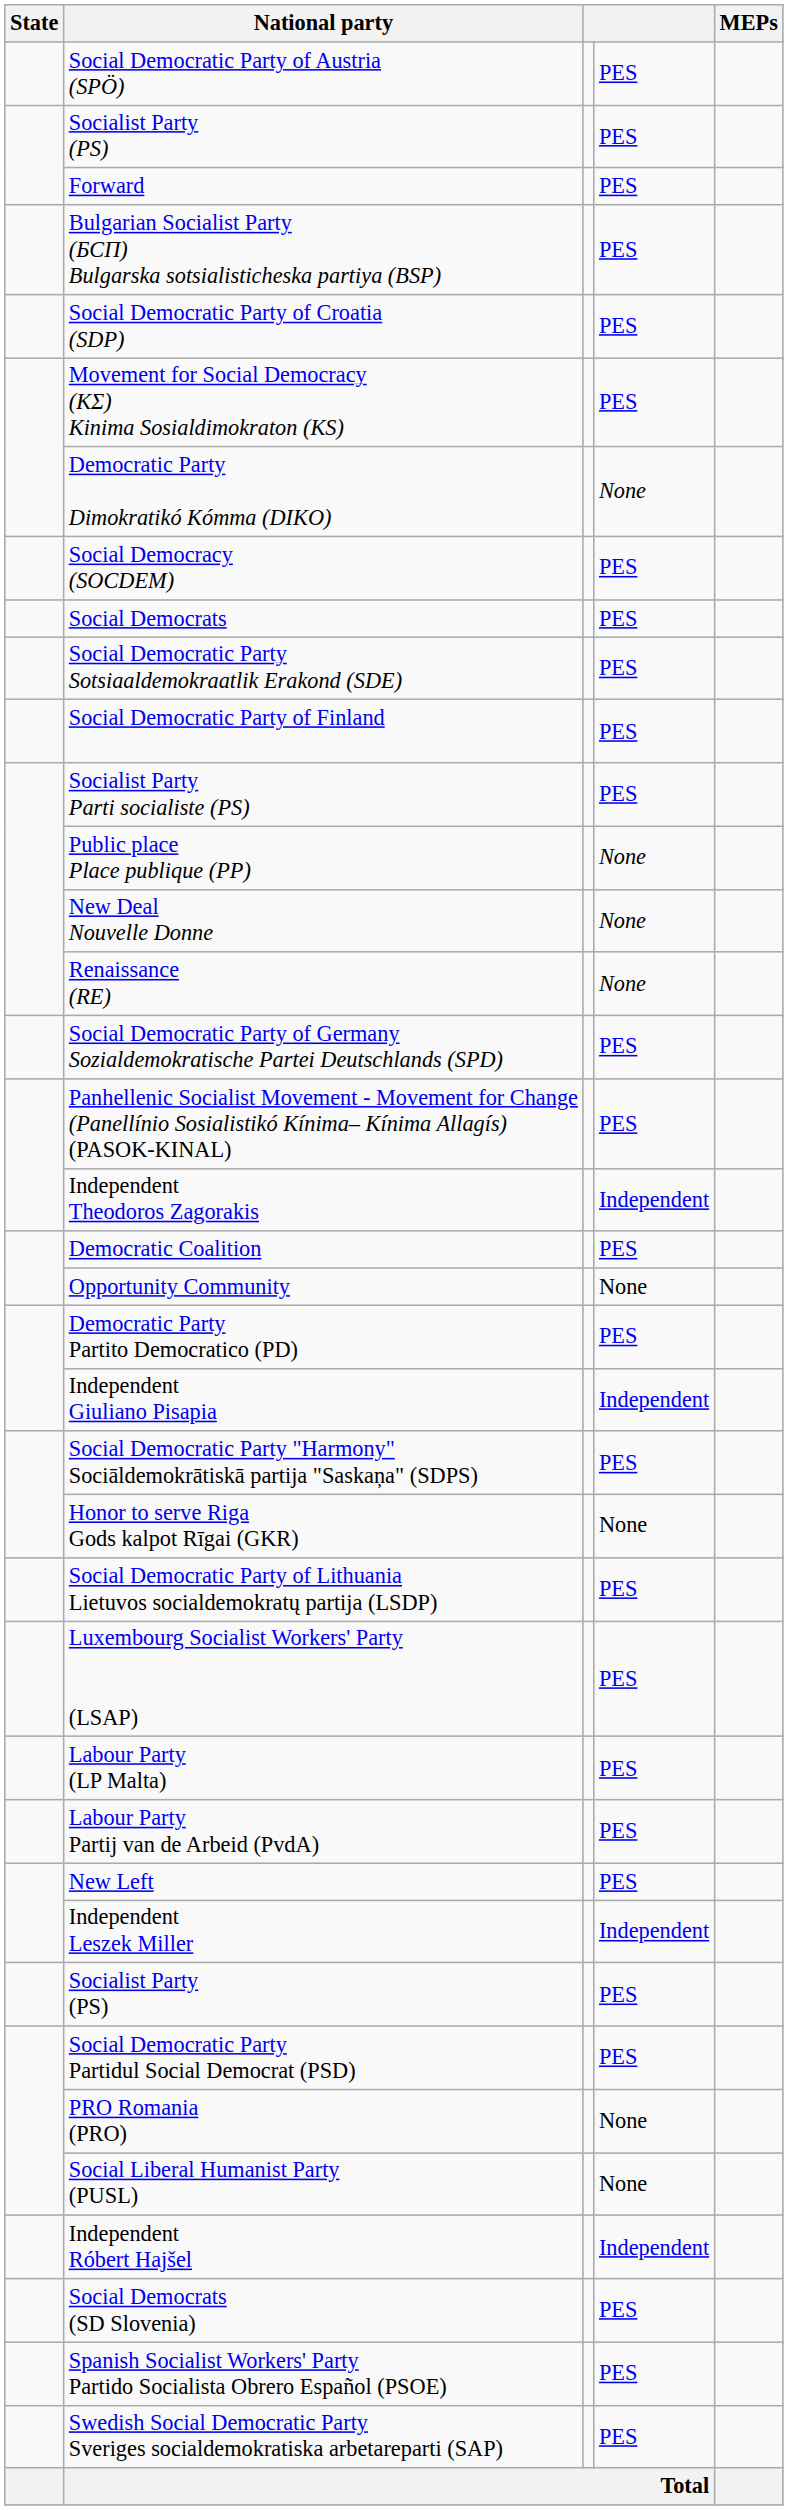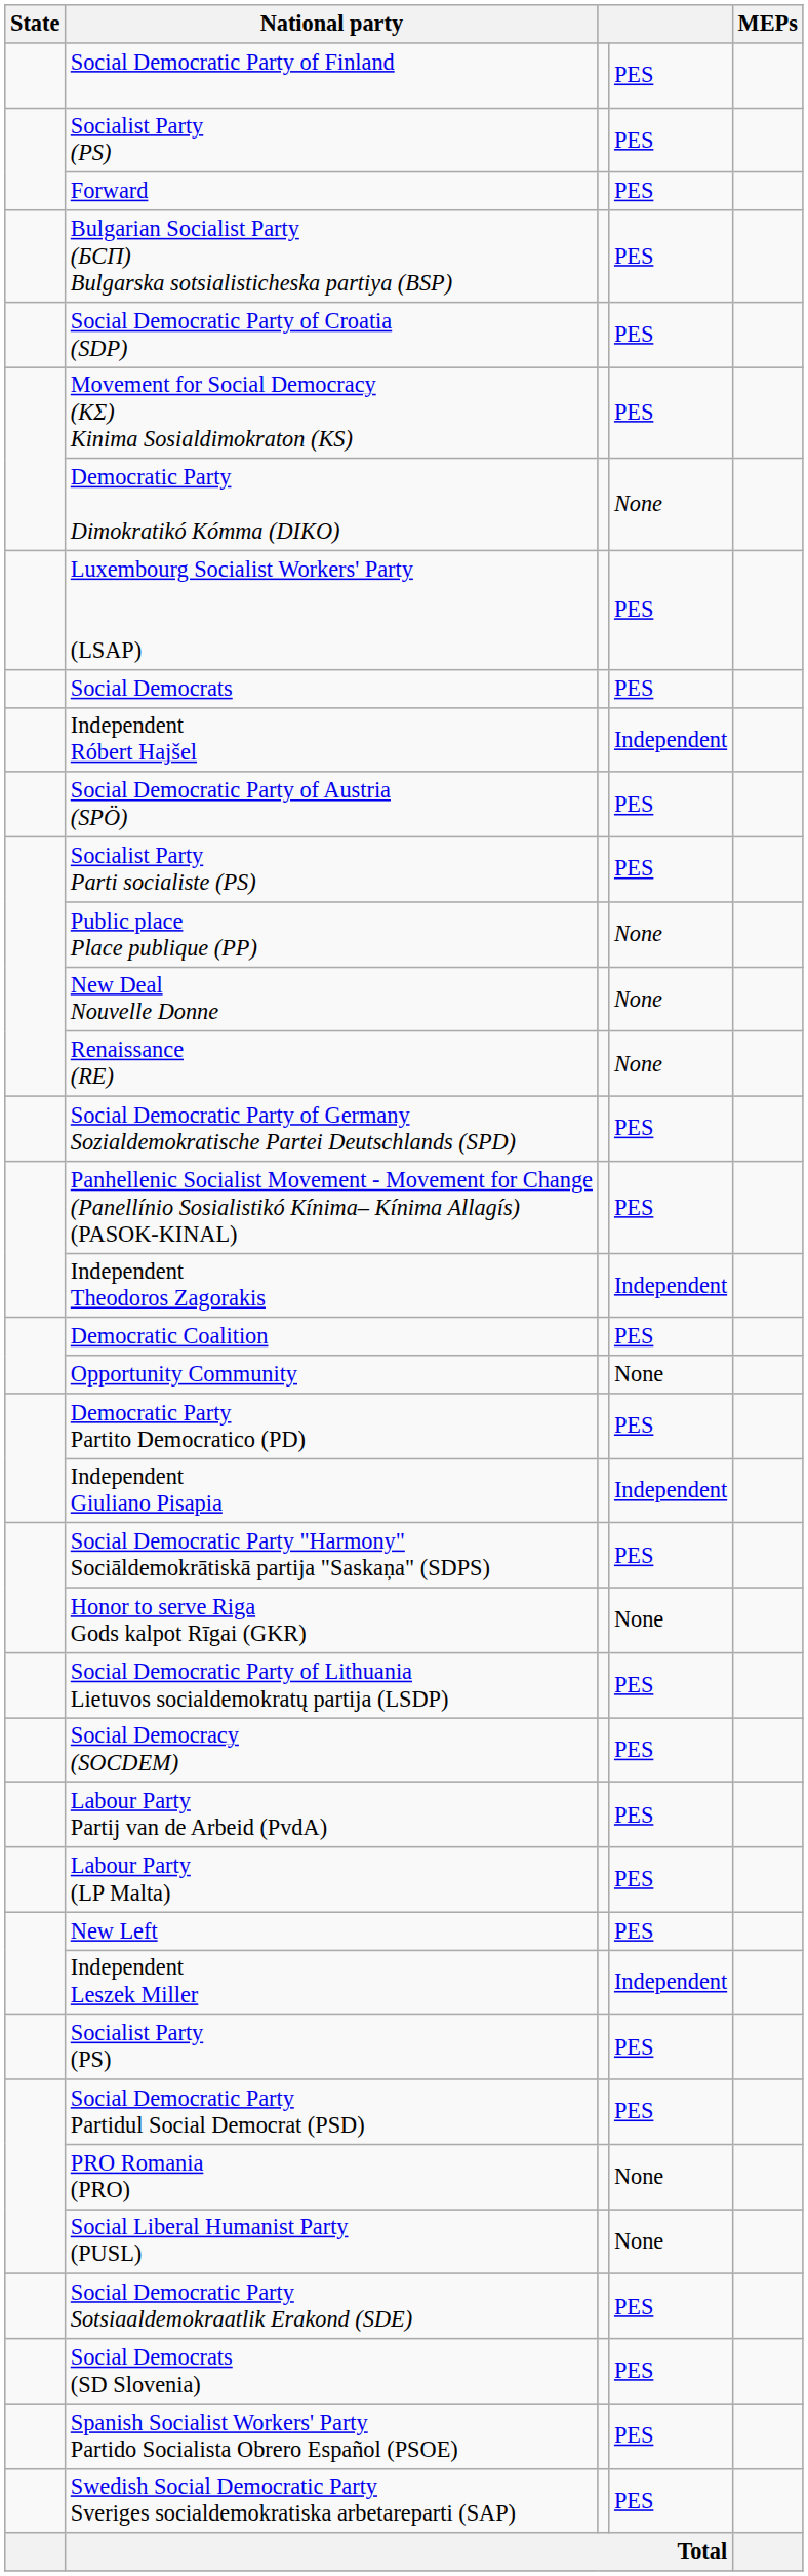rows swapped: Social Democratic Party of Austria (SPÖ) <-> Social Democratic Party of Finland
rows swapped: Social Democracy (SOCDEM) <-> Luxembourg Socialist Workers' Party (LSAP)
rows swapped: Social Democratic Party Sotsiaaldemokraatlik Erakond (SDE) <-> Independent Róbert Hajšel
rows swapped: Labour Party (LP Malta) <-> Labour Party Partij van de Arbeid (PvdA)
